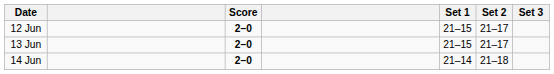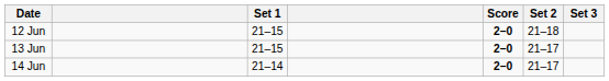columns swapped: Score <-> Set 1
12 Jun | Set 2: 21–17 -> 21–18
14 Jun | Set 2: 21–18 -> 21–17
